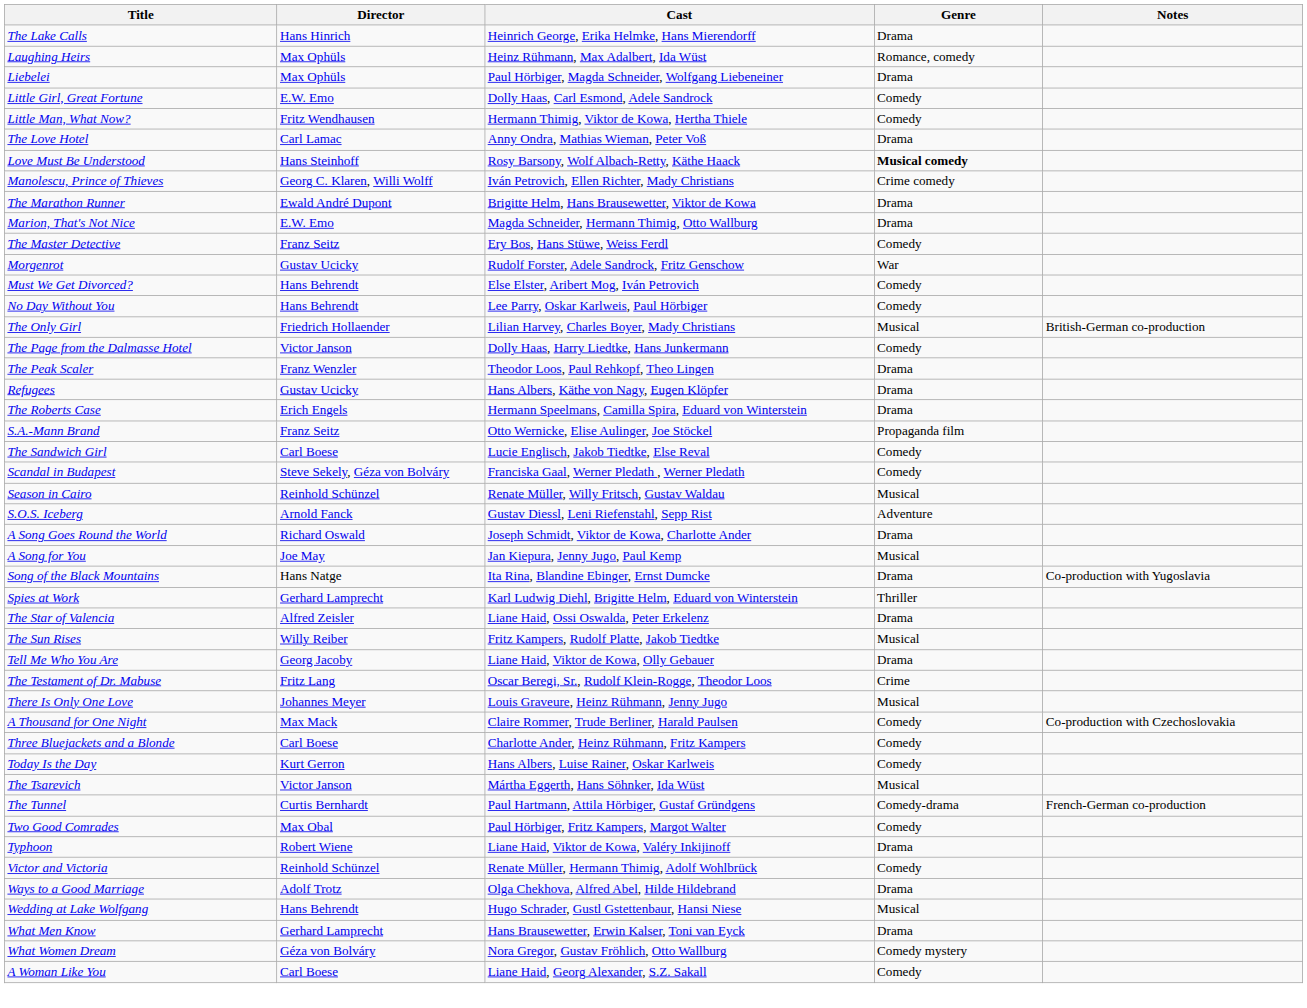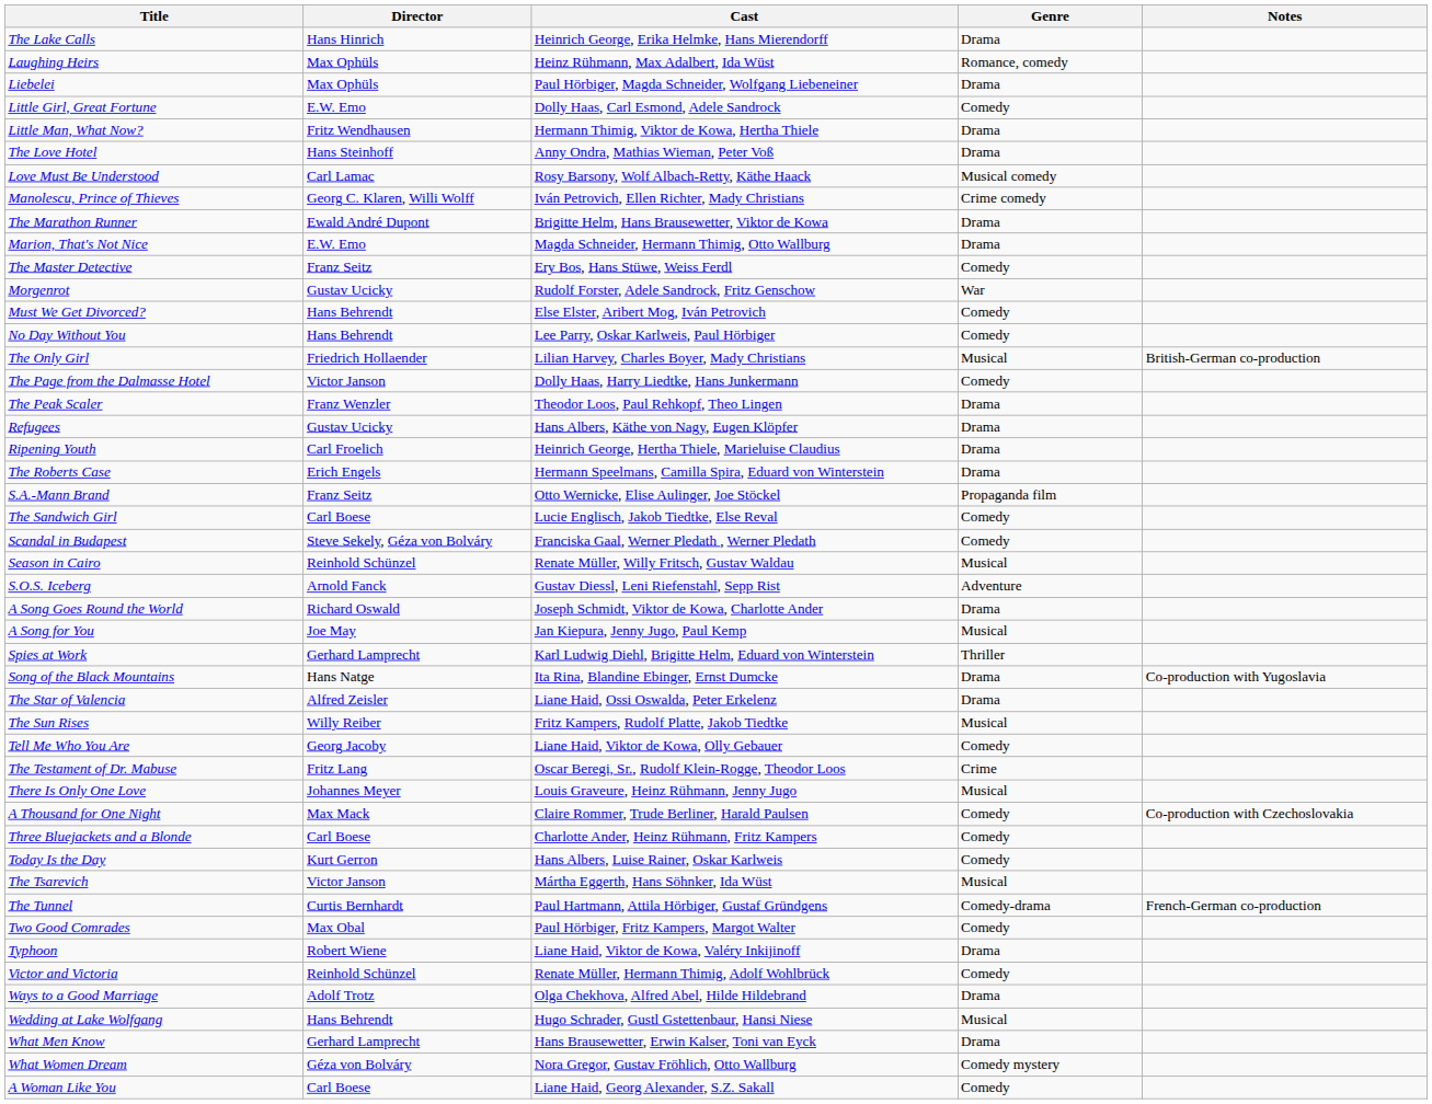Little Man, What Now? | Genre: Comedy -> Drama
The Love Hotel | Director: Carl Lamac -> Hans Steinhoff
Love Must Be Understood | Director: Hans Steinhoff -> Carl Lamac
Love Must Be Understood | Genre: bold -> normal
+ row: Ripening Youth | Carl Froelich | Heinrich George, Hertha Thiele, Marieluise Claudius | Drama
rows swapped: Song of the Black Mountains <-> Spies at Work
Tell Me Who You Are | Genre: Drama -> Comedy
